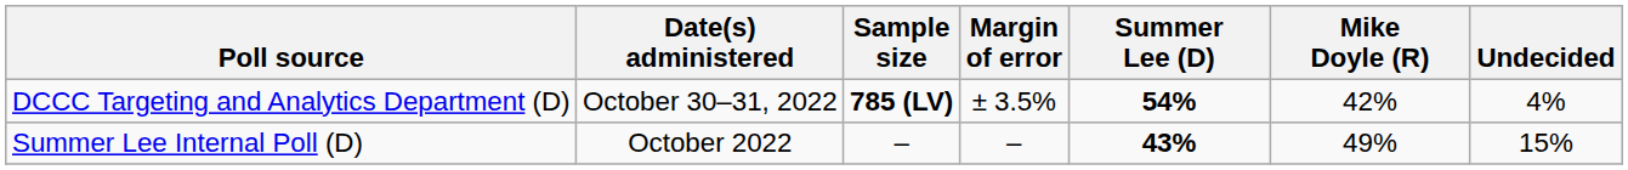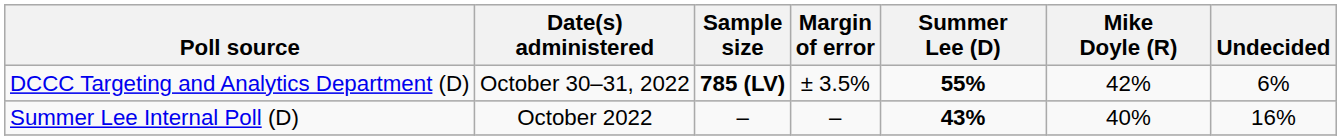DCCC Targeting and Analytics Department (D) | Summer Lee (D): 54% -> 55%
DCCC Targeting and Analytics Department (D) | Undecided: 4% -> 6%
Summer Lee Internal Poll (D) | Mike Doyle (R): 49% -> 40%
Summer Lee Internal Poll (D) | Undecided: 15% -> 16%
